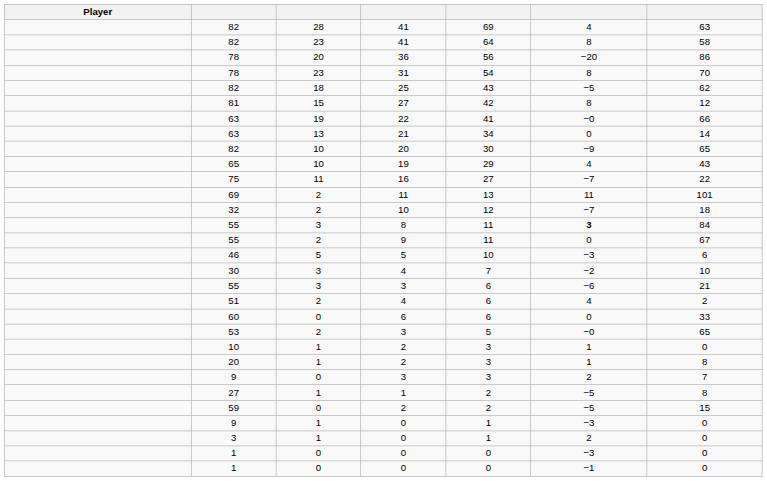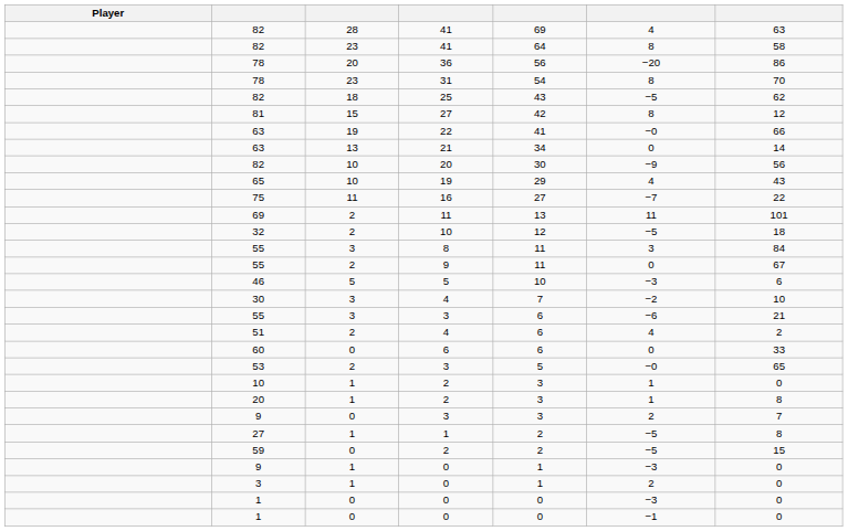82 / 20 | column 7: 65 -> 56
32 | column 6: −7 -> −5
55 / 8 | column 6: bold -> normal
